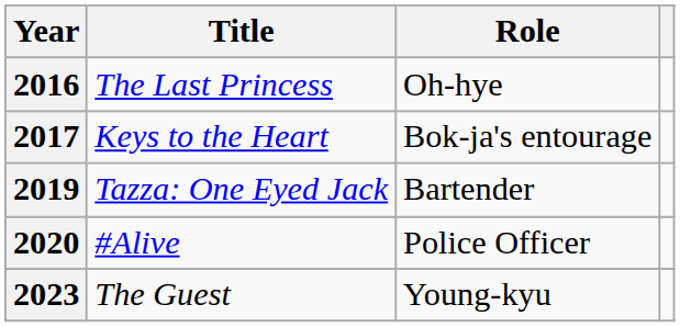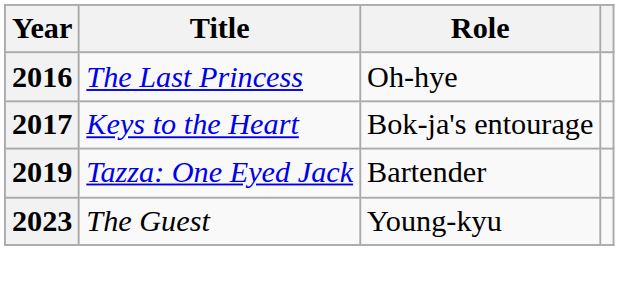- row: 2020 | #Alive | Police Officer
